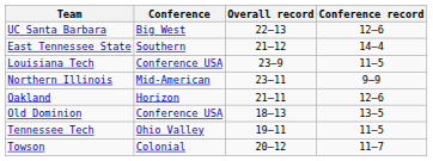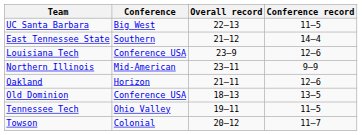UC Santa Barbara | Conference record: 12–6 -> 11–5
Louisiana Tech | Conference record: 11–5 -> 12–6
